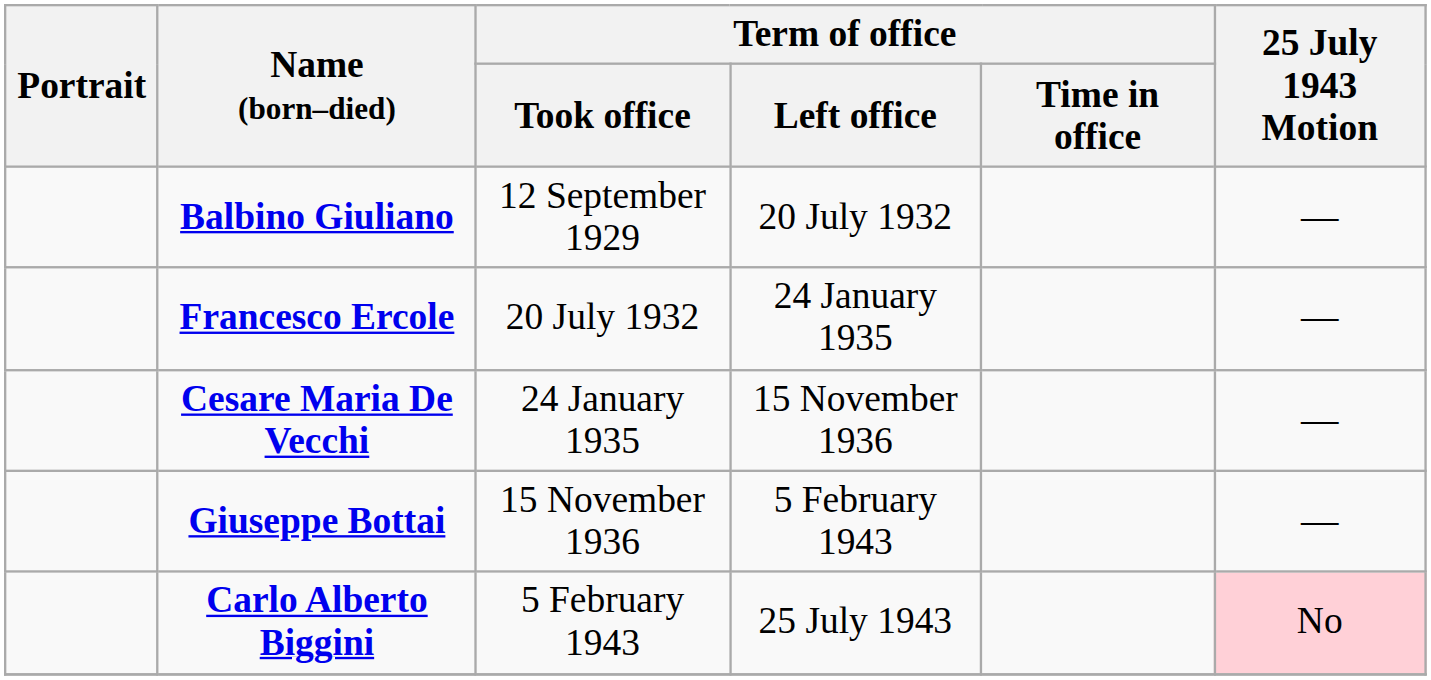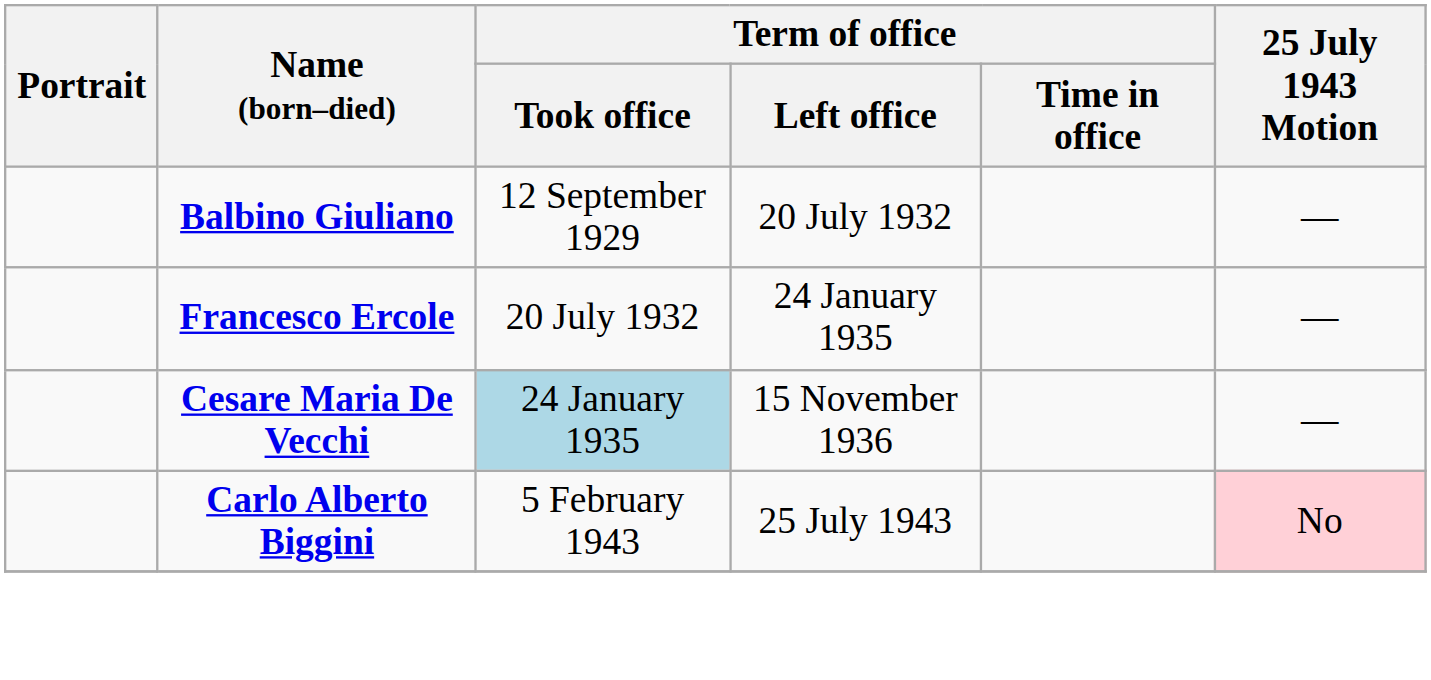Cesare Maria De Vecchi | Term of office / Took office: no background -> lightblue background
- row: Giuseppe Bottai | 15 November 1936 | 5 February 1943 | —
